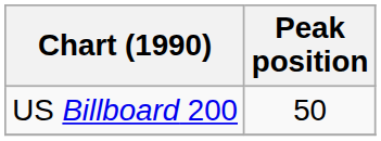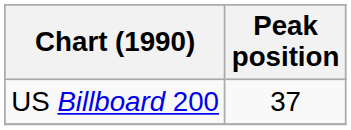US Billboard 200 | Peak position: 50 -> 37
